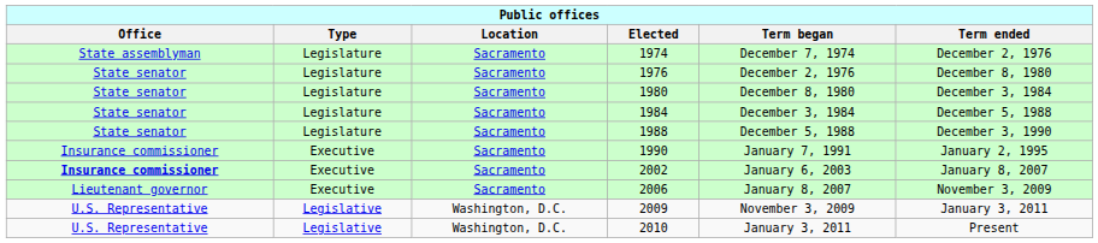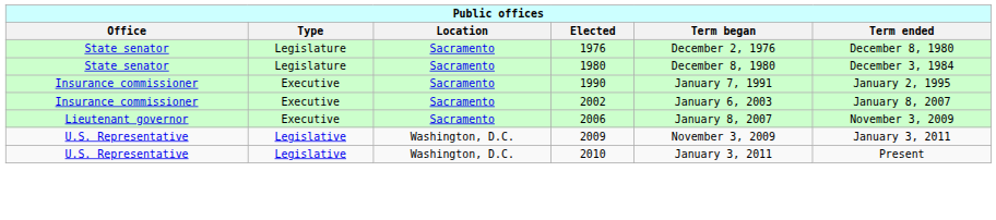- row: State assemblyman | Legislature | Sacramento | 1974 | December 7, 1974 | December 2, 1976
- row: State senator | Legislature | Sacramento | 1984 | December 3, 1984 | December 5, 1988
- row: State senator | Legislature | Sacramento | 1988 | December 5, 1988 | December 3, 1990
2002 | Office: bold -> normal
